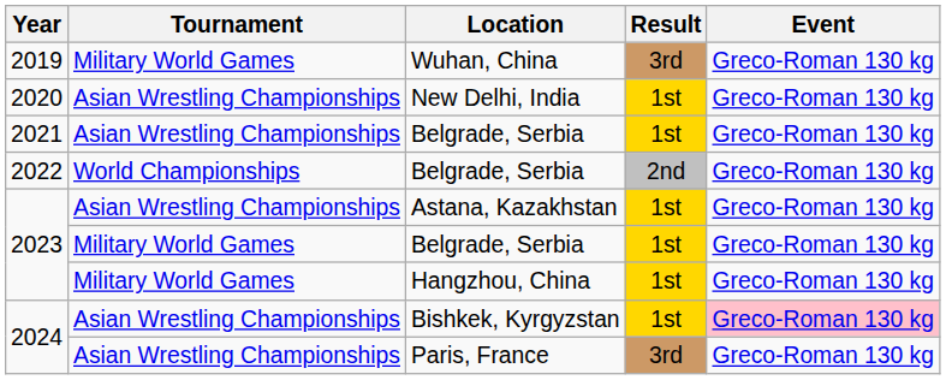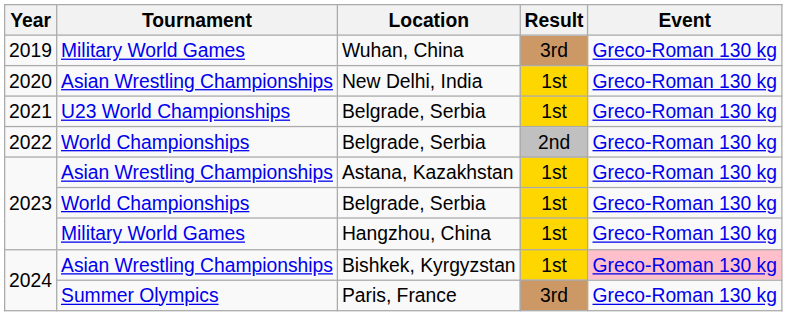2021 / Belgrade, Serbia | Tournament: Asian Wrestling Championships -> U23 World Championships
2023 / Belgrade, Serbia | Tournament: Military World Games -> World Championships
Paris, France | Tournament: Asian Wrestling Championships -> Summer Olympics
